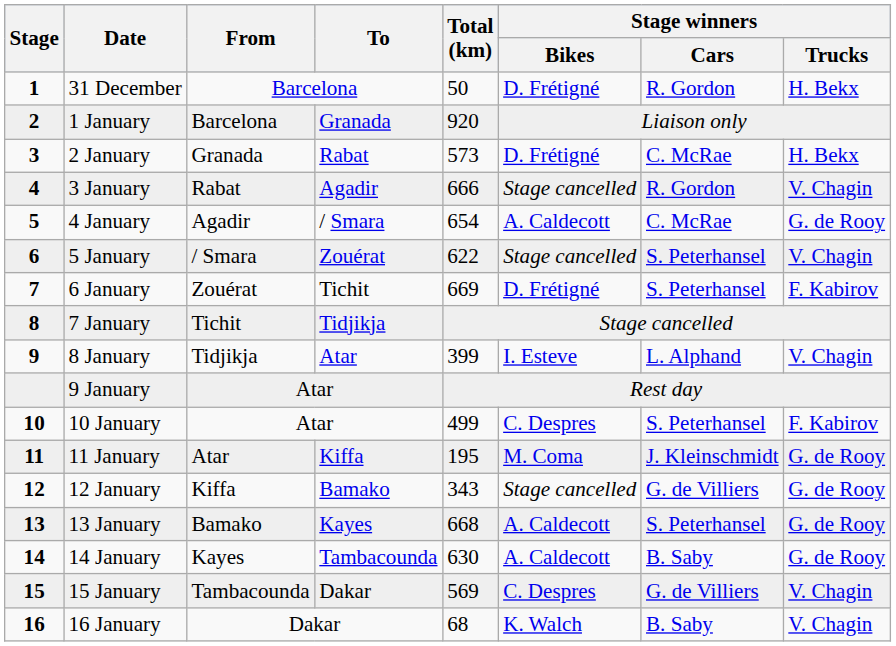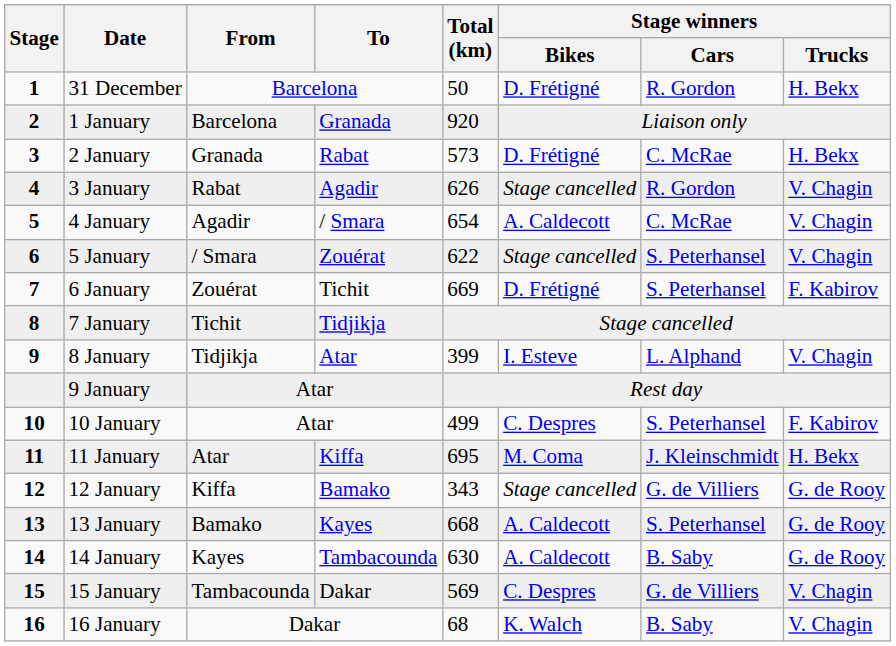3 January | Total (km): 666 -> 626
4 January | Stage winners / Trucks: G. de Rooy -> V. Chagin
11 January | Total (km): 195 -> 695
11 January | Stage winners / Trucks: G. de Rooy -> H. Bekx
